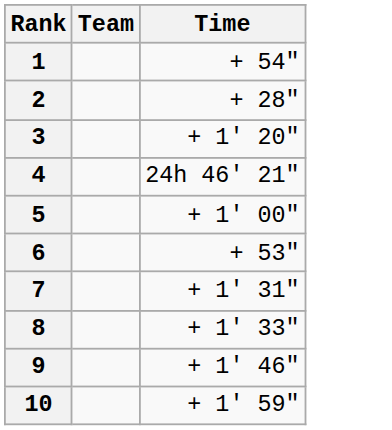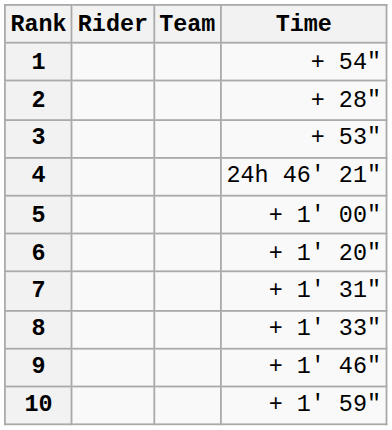+ column: Rider
3 | Time: + 1' 20" -> + 53"
6 | Time: + 53" -> + 1' 20"
